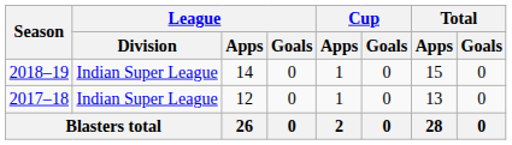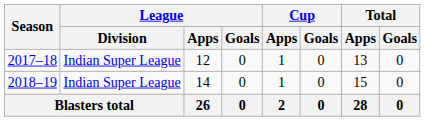rows swapped: 2017–18 <-> 2018–19
